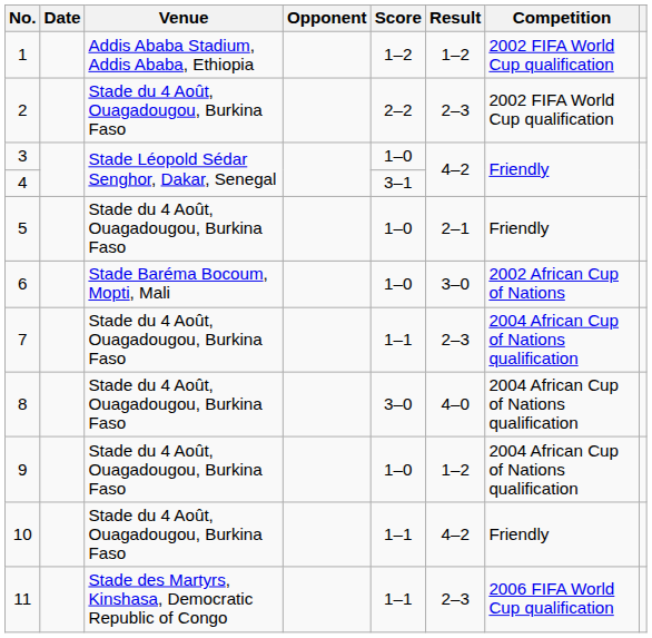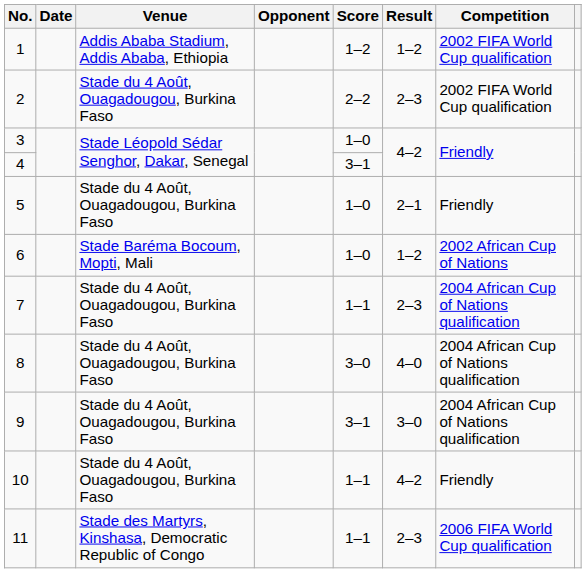6 | Result: 3–0 -> 1–2
9 | Score: 1–0 -> 3–1
9 | Result: 1–2 -> 3–0
